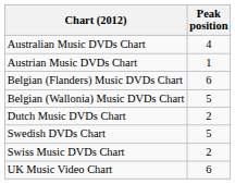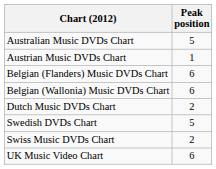Australian Music DVDs Chart | Peak position: 4 -> 5
Belgian (Wallonia) Music DVDs Chart | Peak position: 5 -> 6
